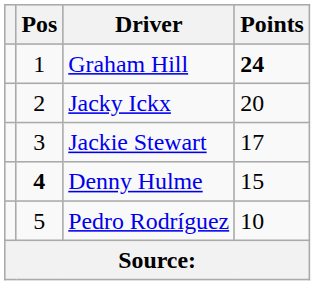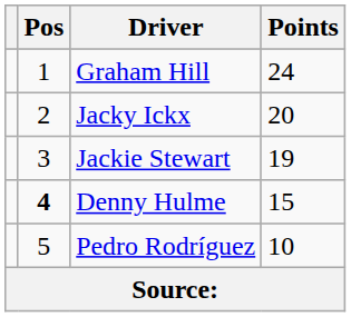Graham Hill | Points: bold -> normal
Jackie Stewart | Points: 17 -> 19
